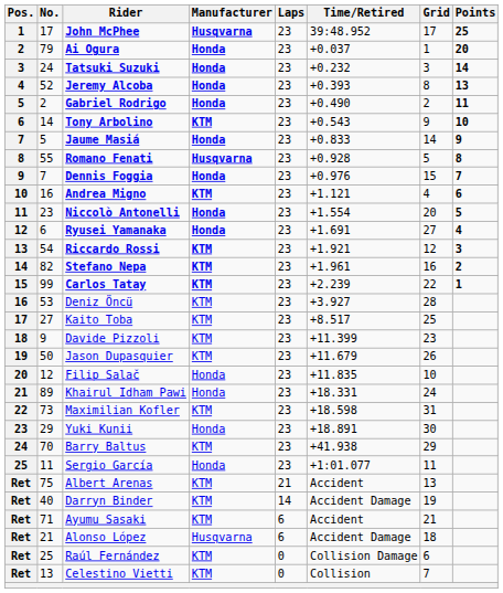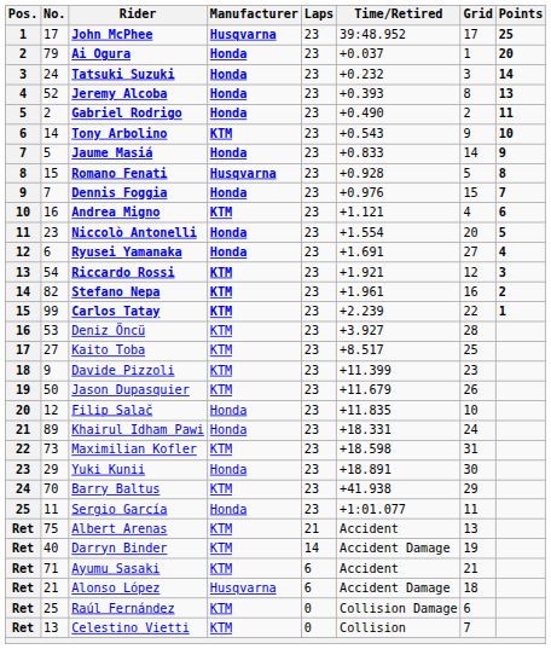Romano Fenati | No.: 55 -> 15
